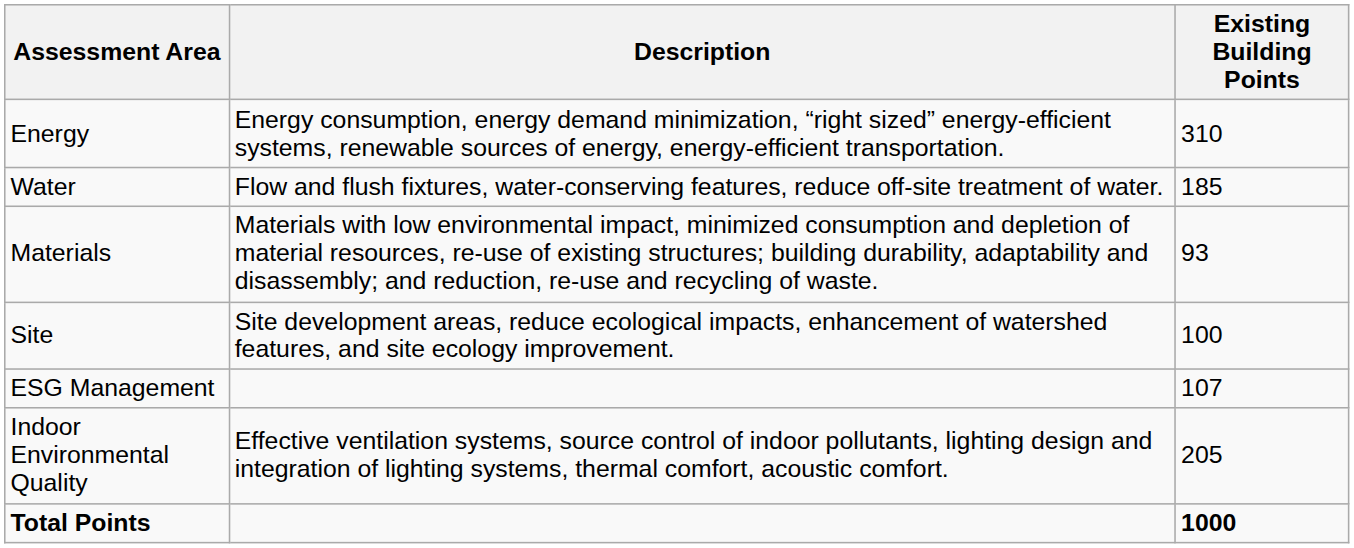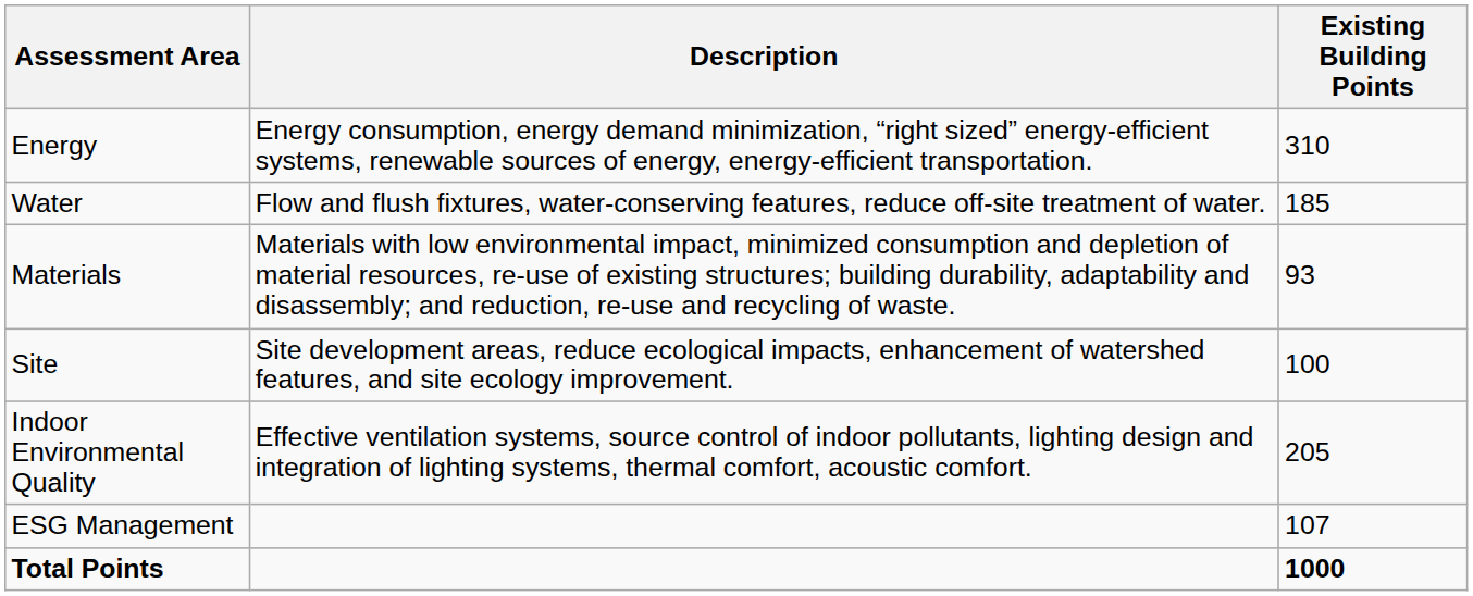rows swapped: Indoor Environmental Quality <-> ESG Management
